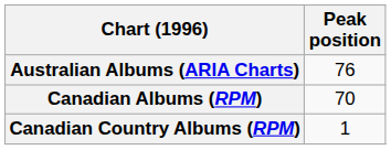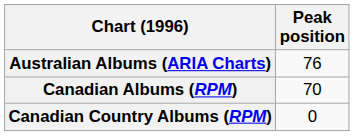Canadian Country Albums (RPM) | Peak position: 1 -> 0
